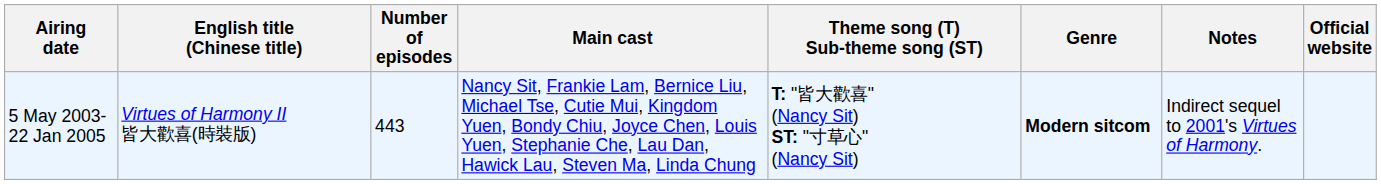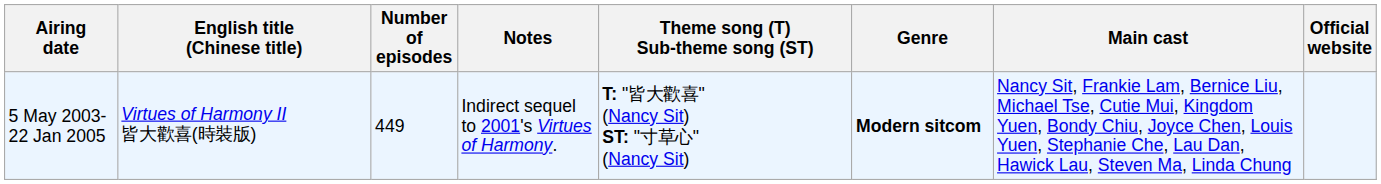columns swapped: Main cast <-> Notes
5 May 2003- 22 Jan 2005 | Number of episodes: 443 -> 449
